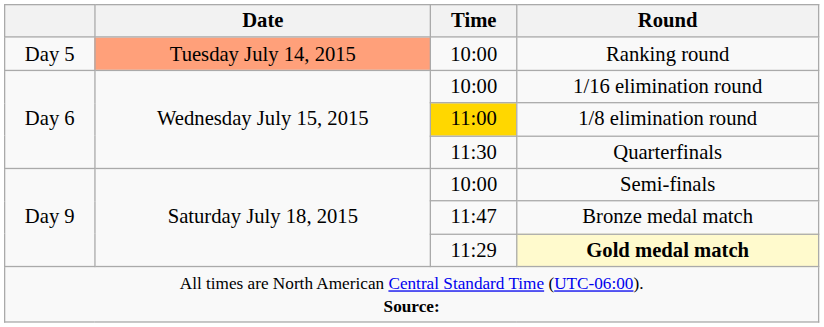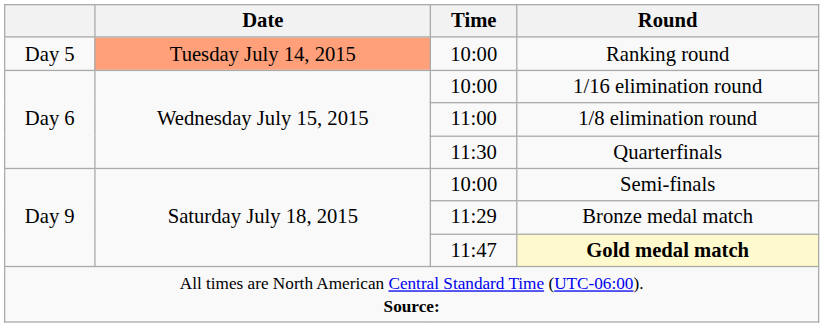1/8 elimination round | Time: gold background -> no background
Bronze medal match | Time: 11:47 -> 11:29
Gold medal match | Time: 11:29 -> 11:47
